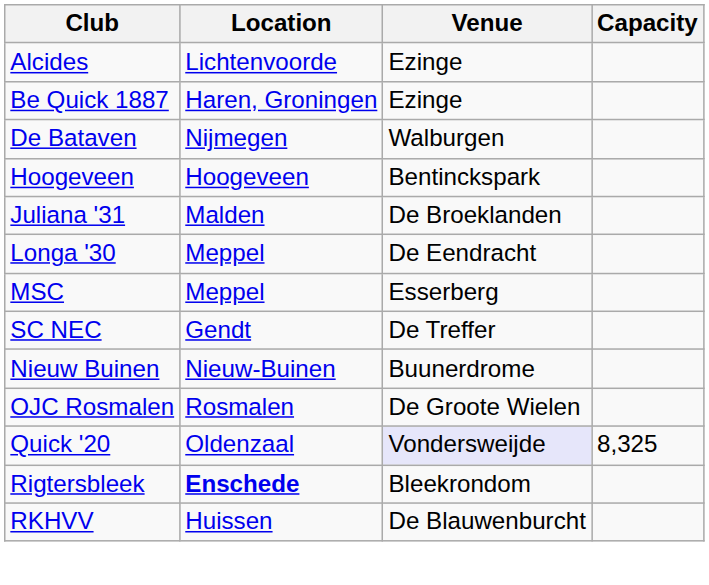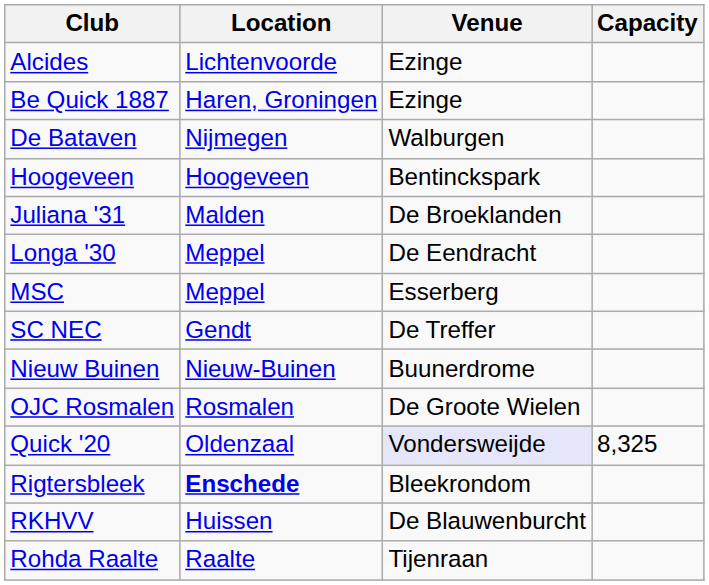+ row: Rohda Raalte | Raalte | Tijenraan
